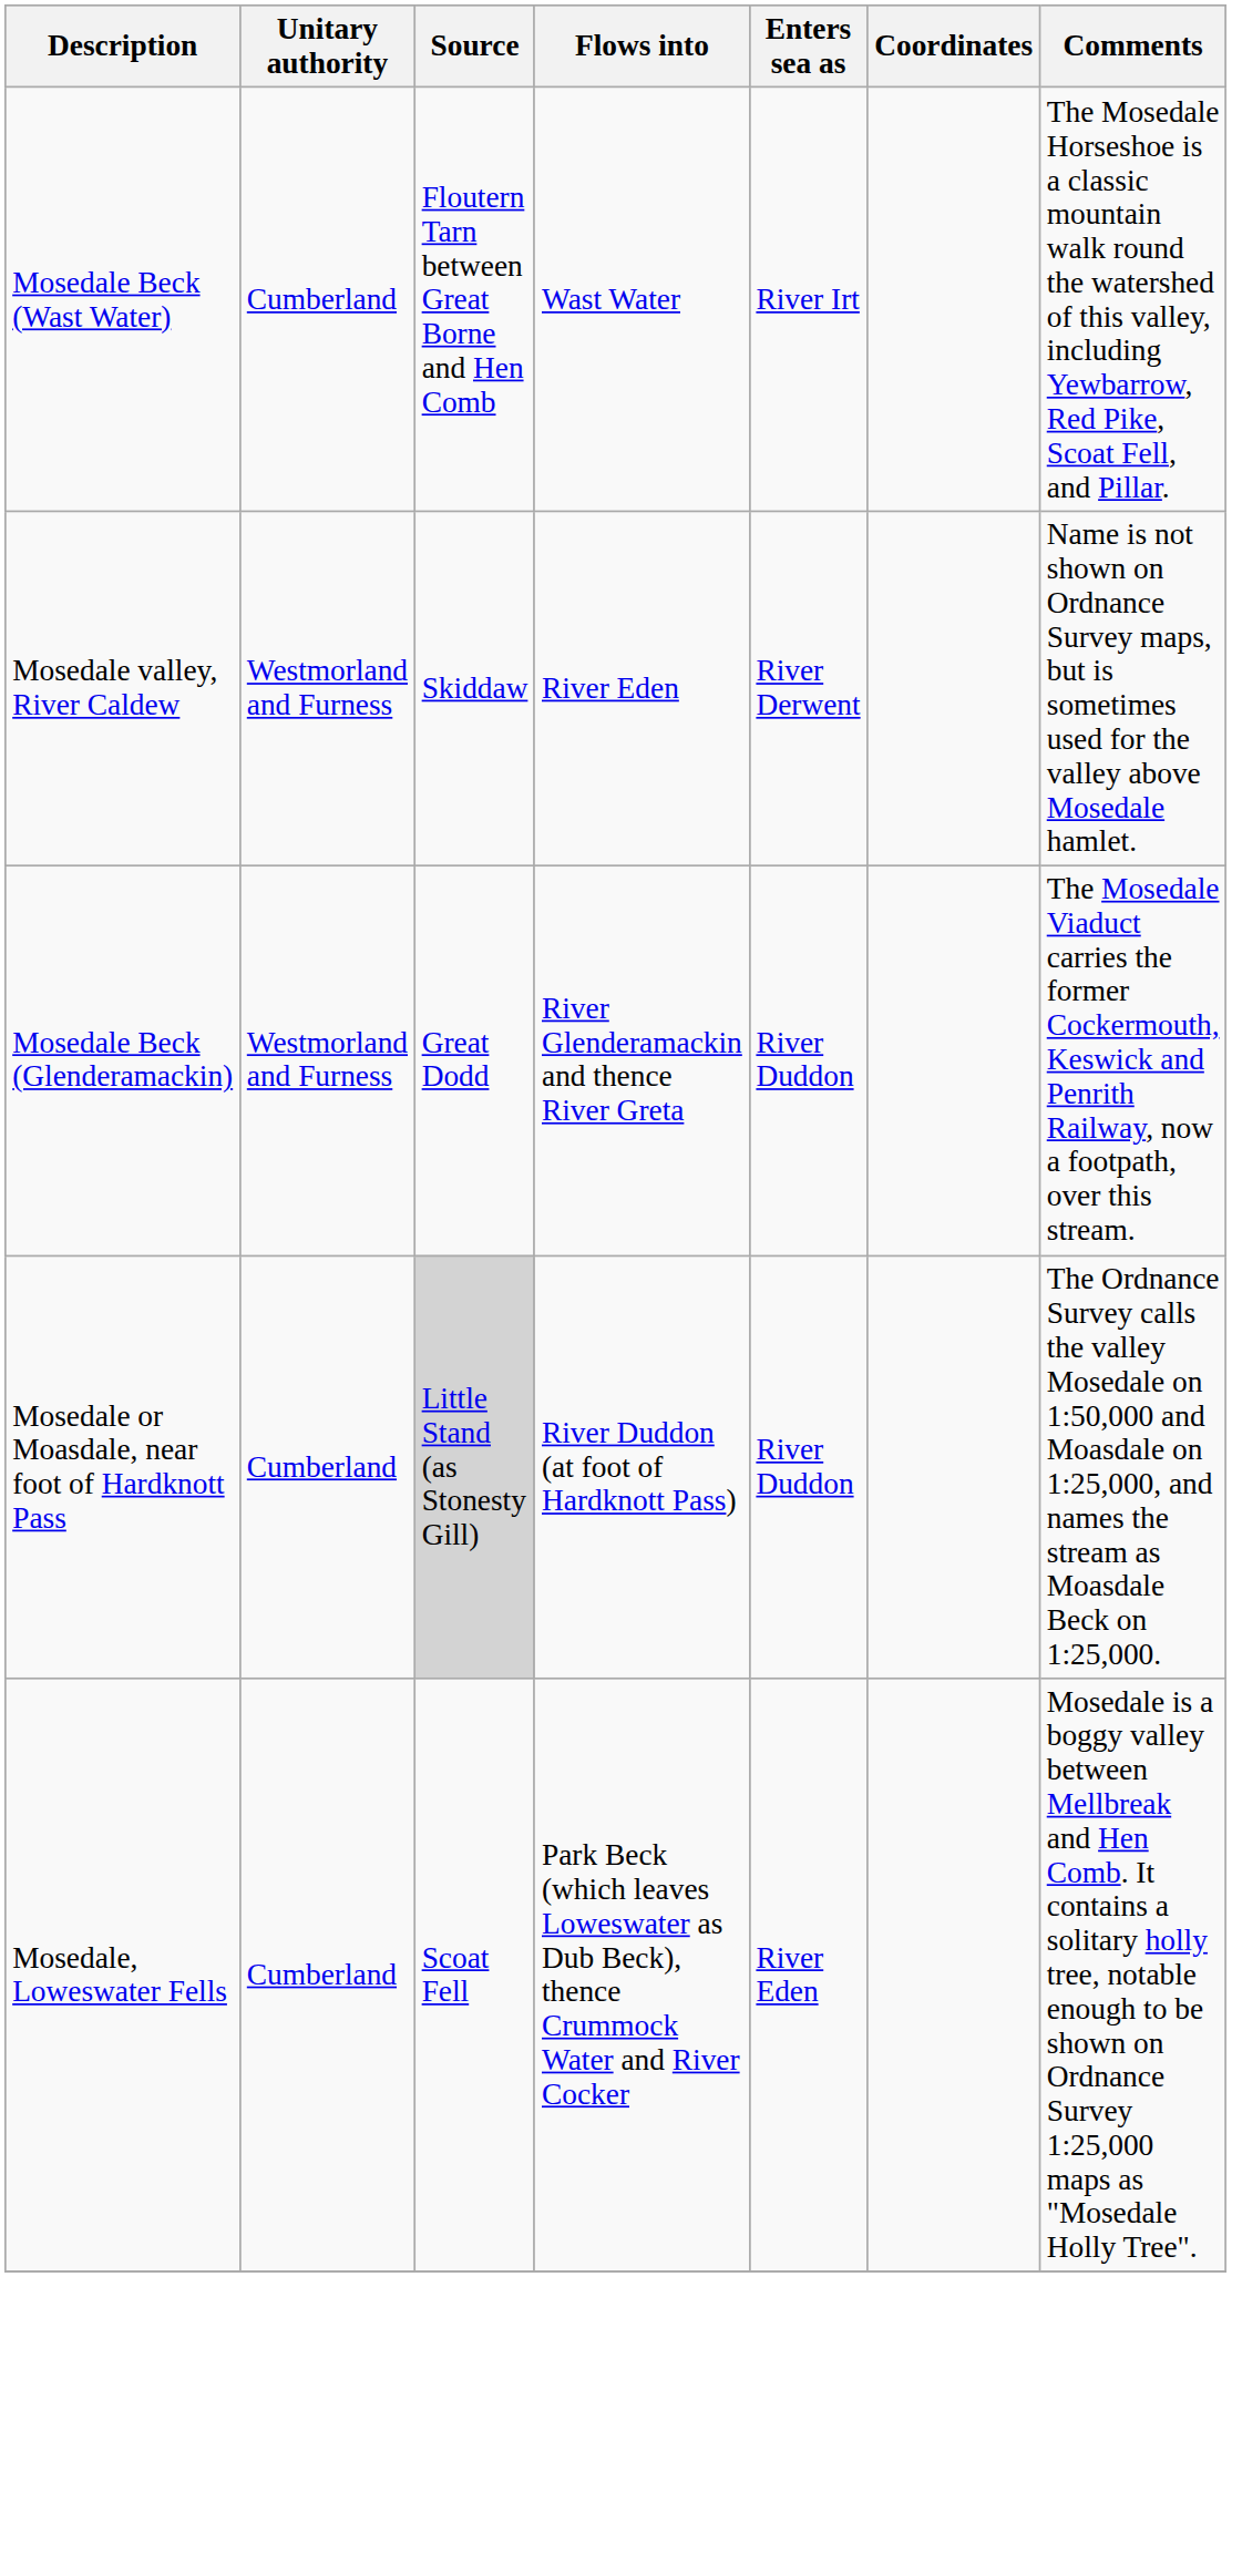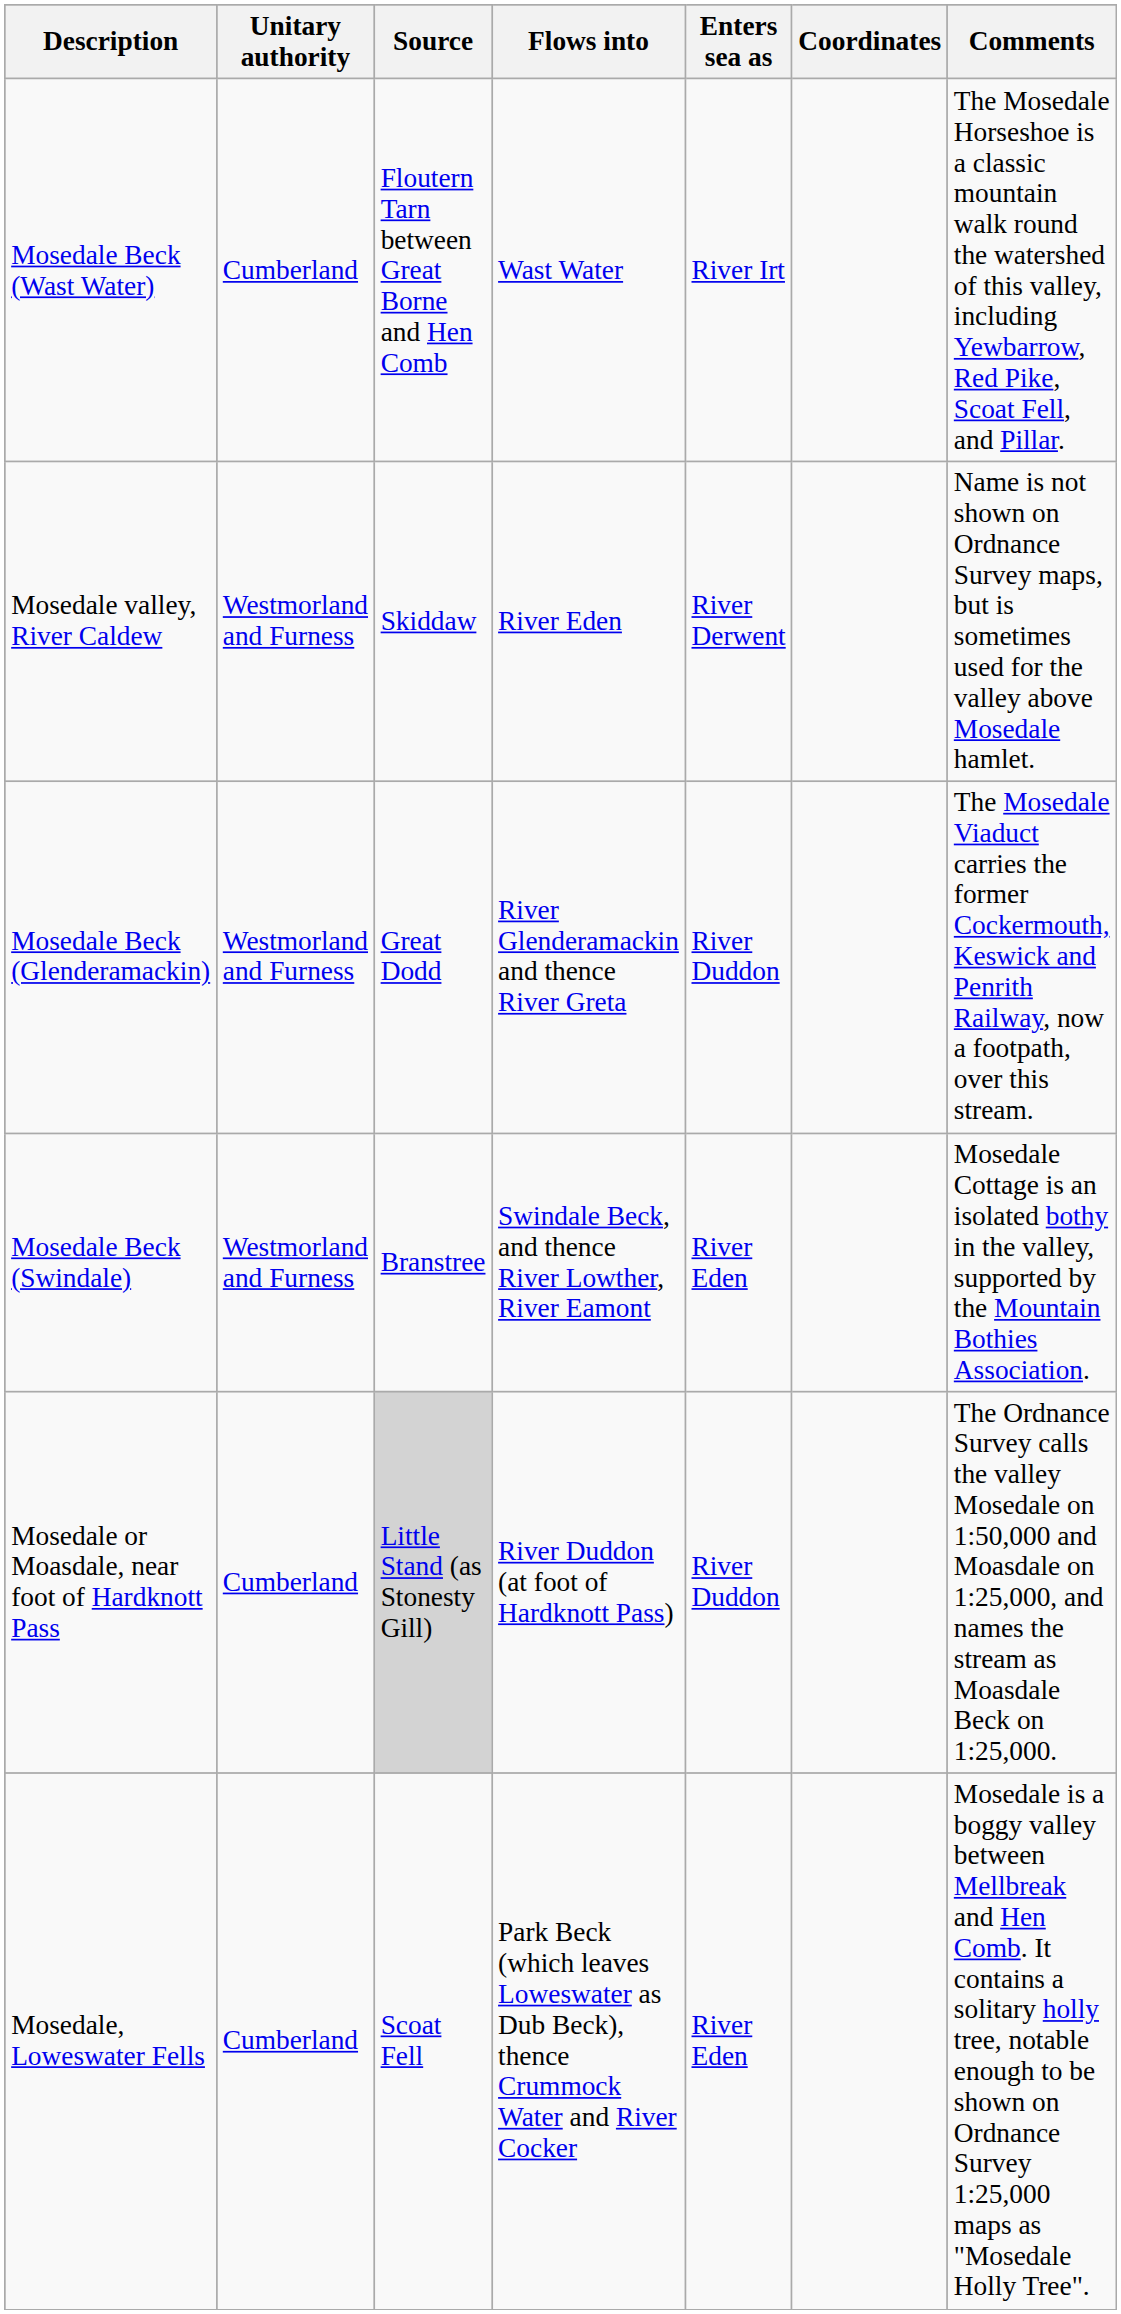+ row: Mosedale Beck (Swindale) | Westmorland and Furness | Branstree | Swindale Beck, and thence River Lowther, River Eamont | River Eden | Mosedale Cottage is an isolated bothy in the valley, supported by the Mountain Bothies Association.
